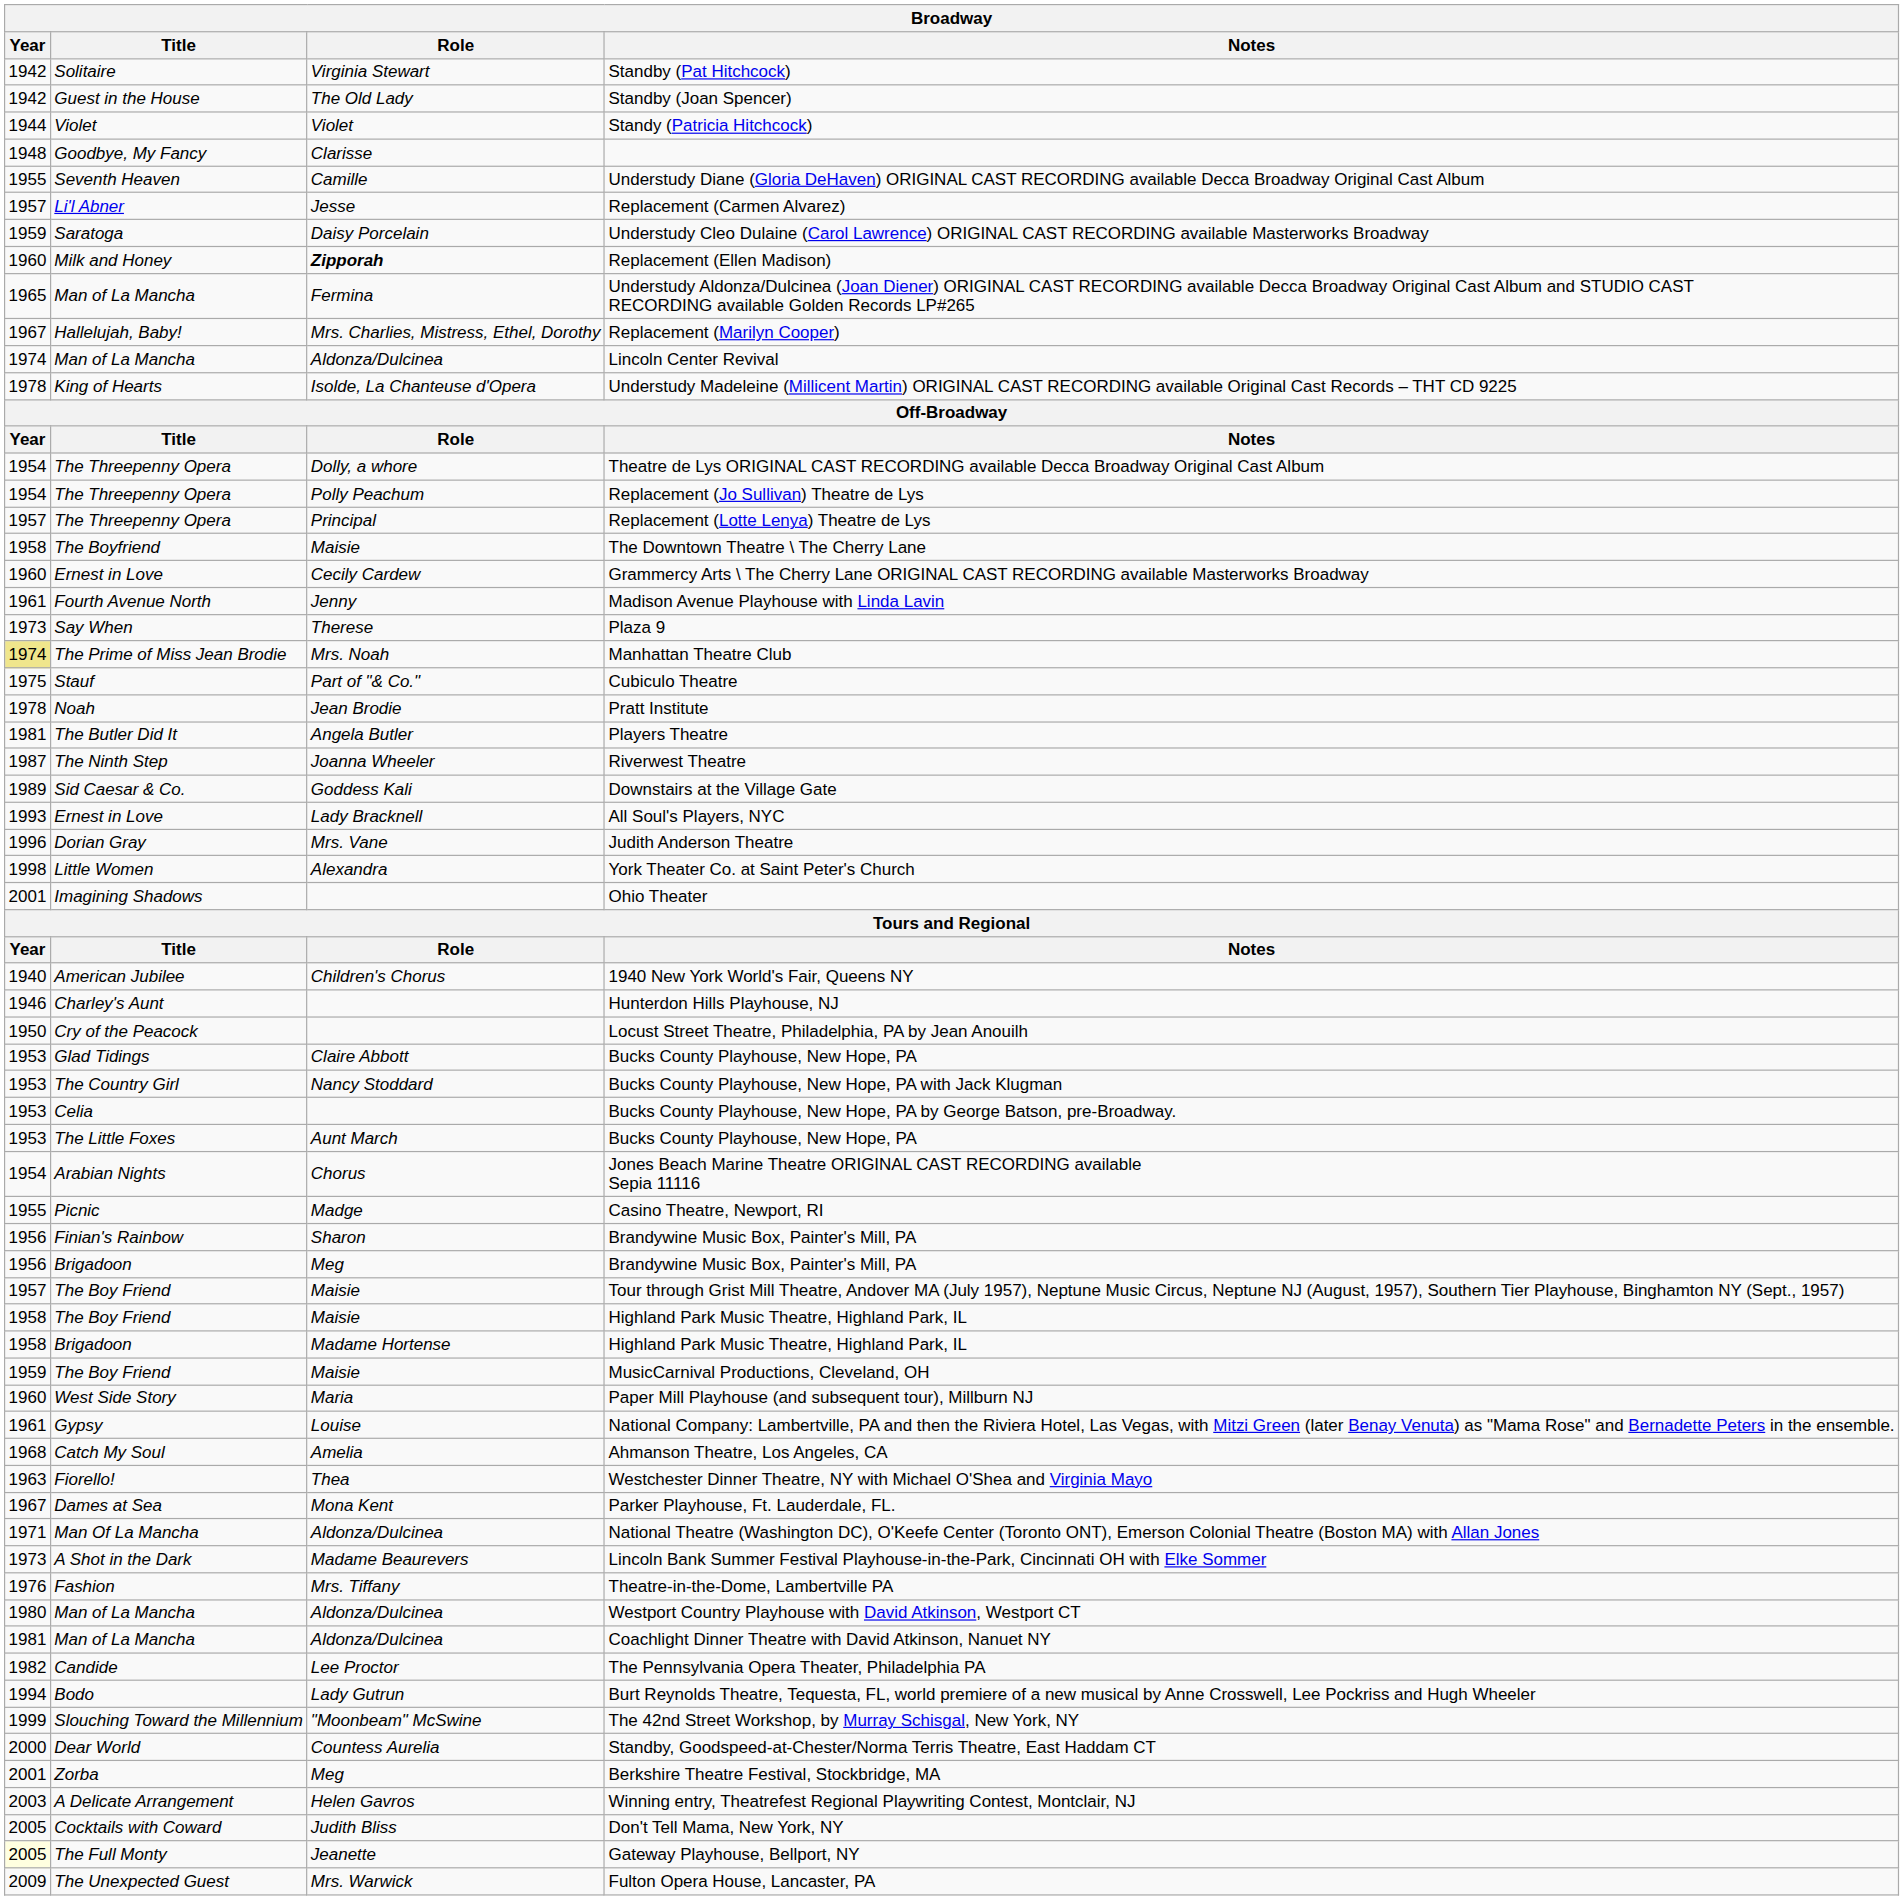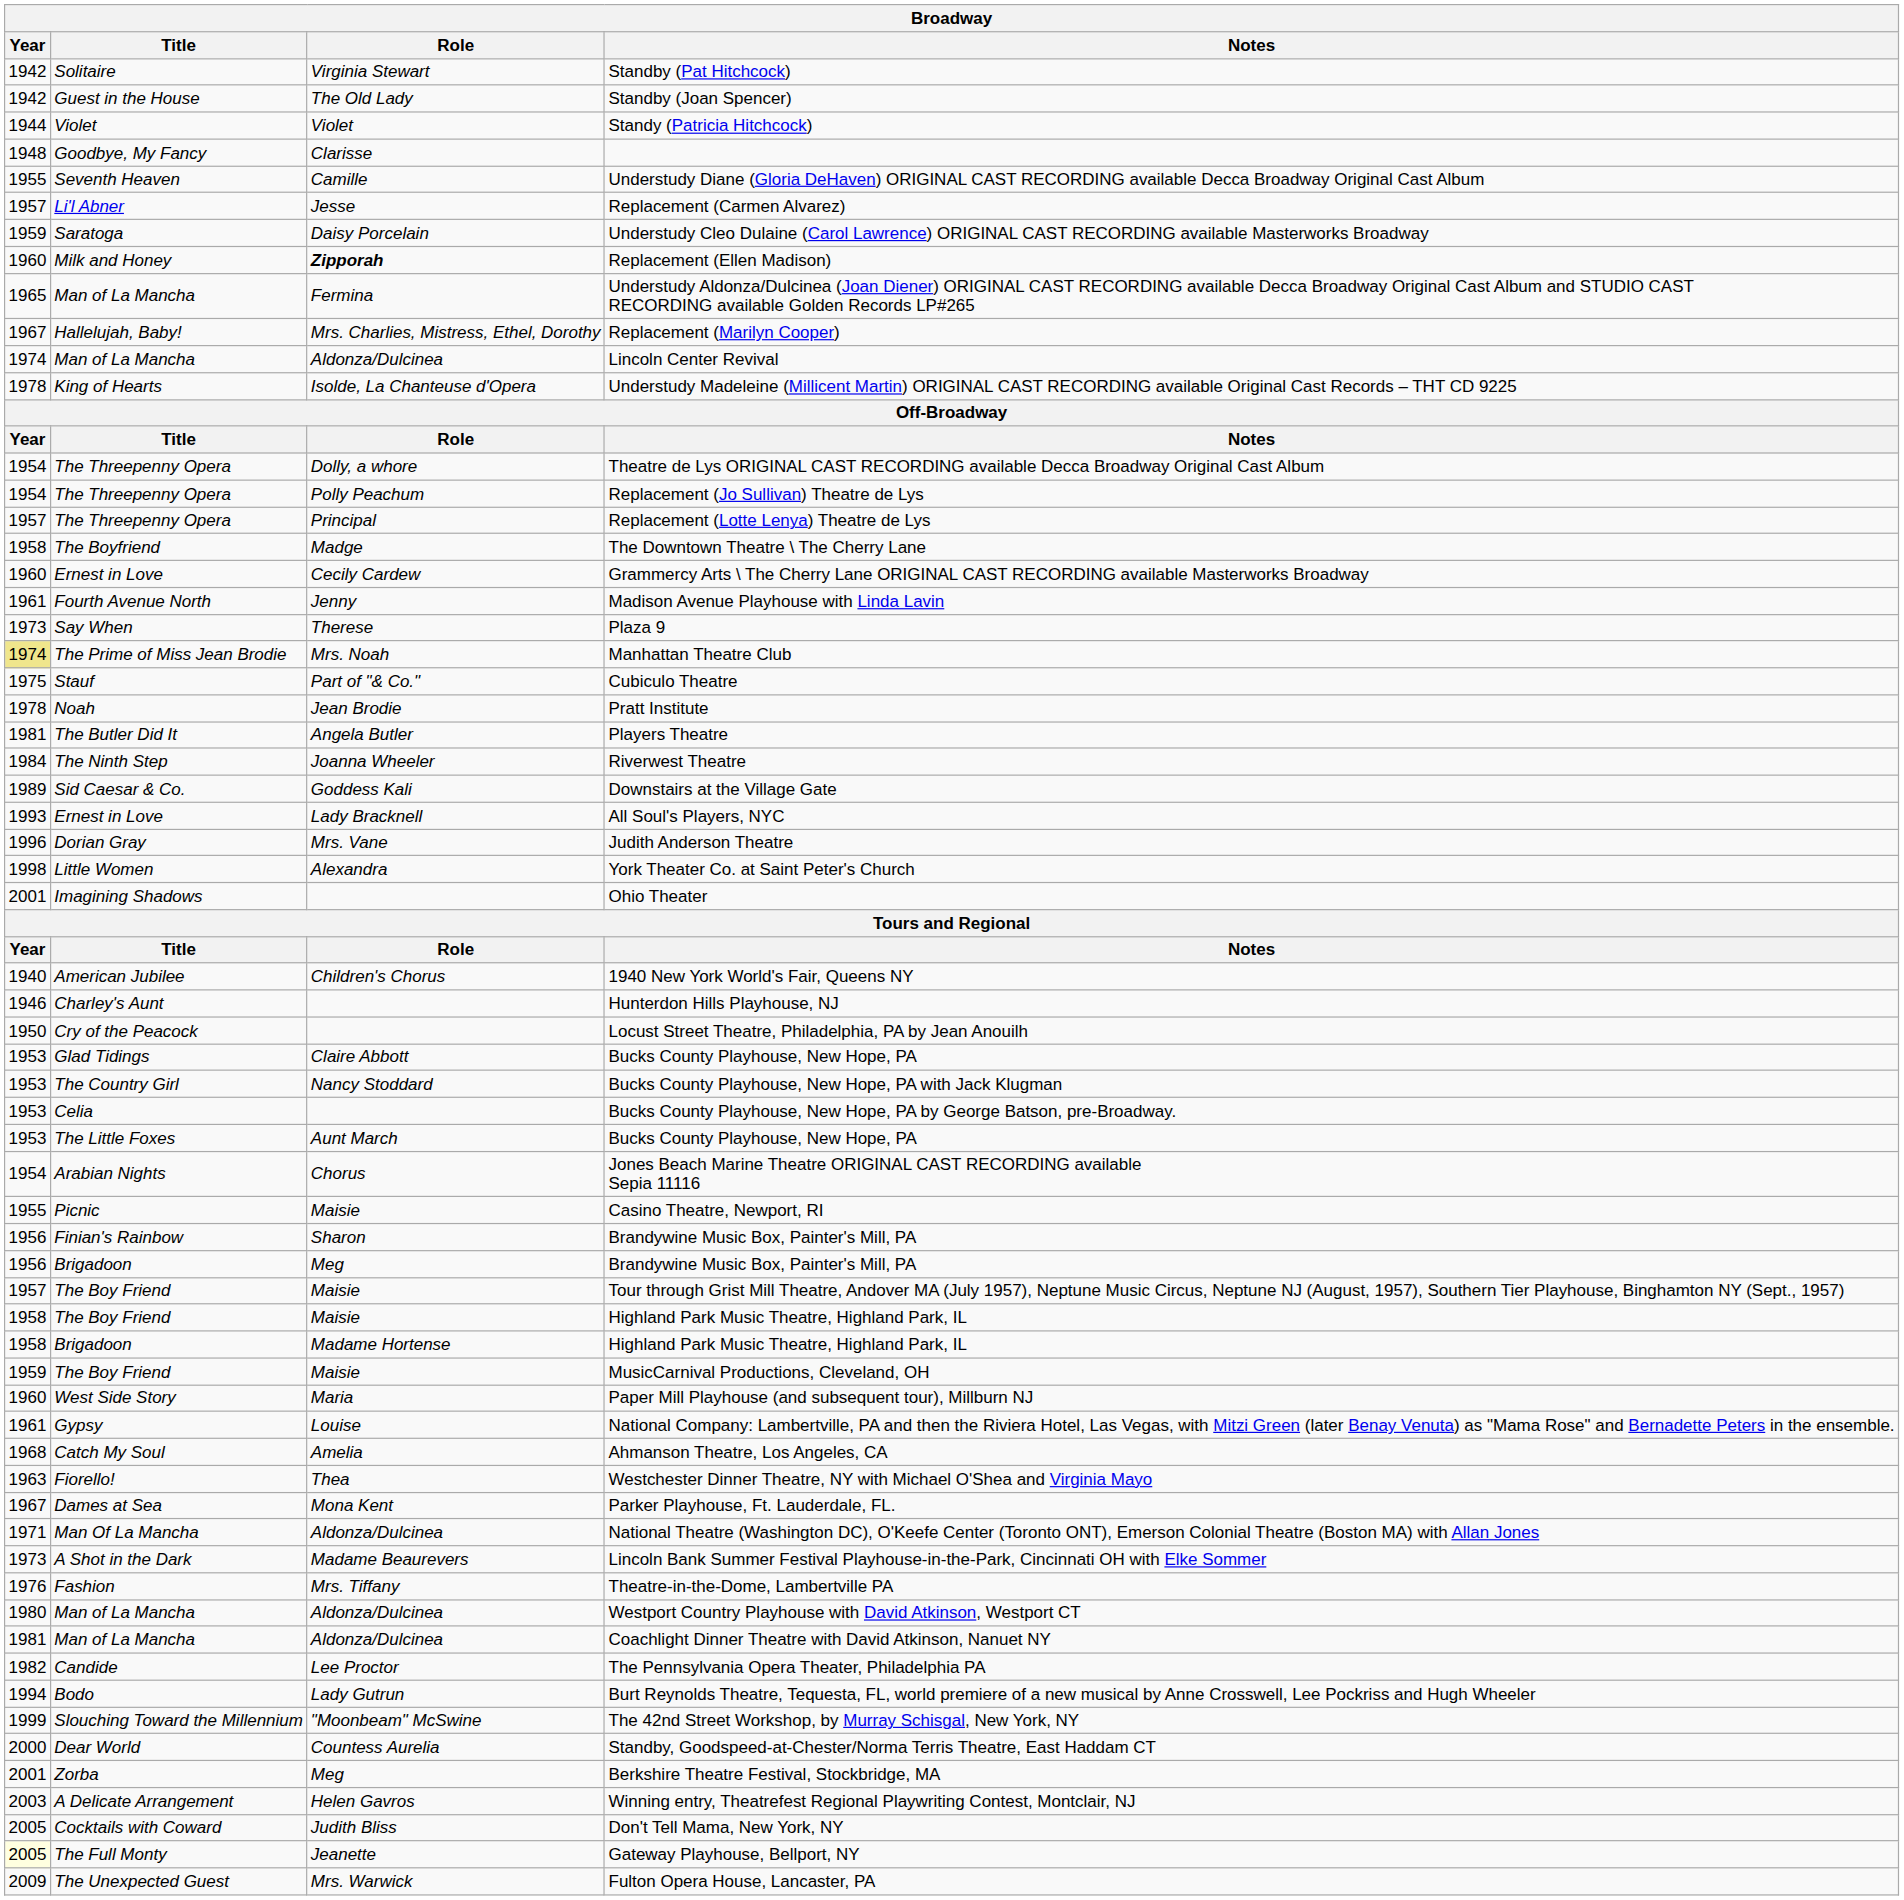The Downtown Theatre \ The Cherry Lane | Role: Maisie -> Madge
Riverwest Theatre | Year: 1987 -> 1984
Casino Theatre, Newport, RI | Role: Madge -> Maisie
